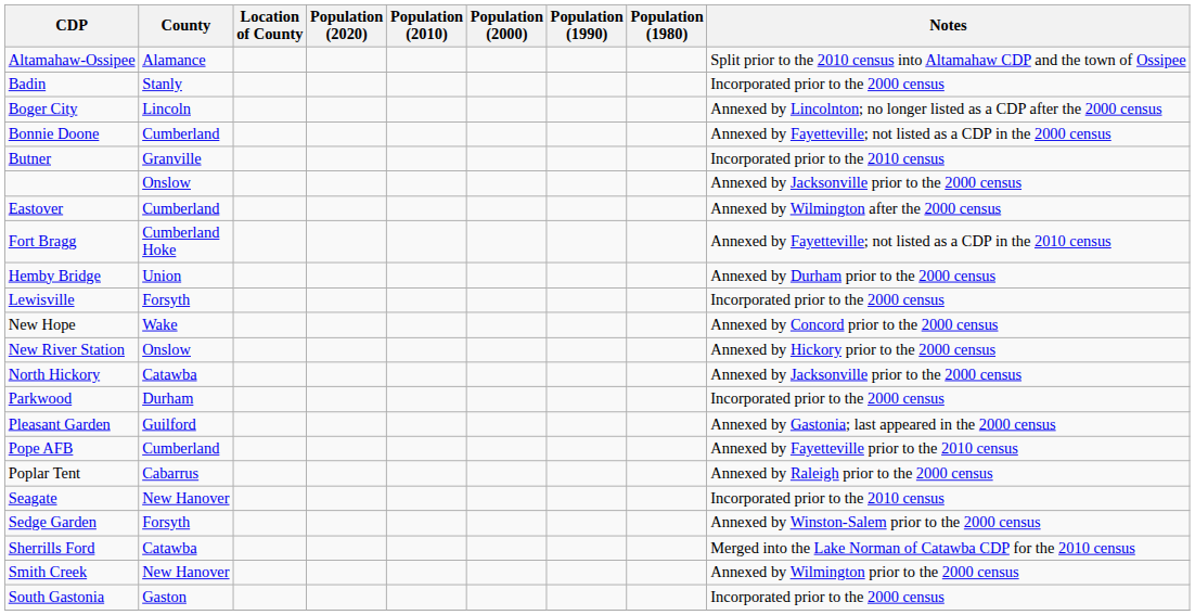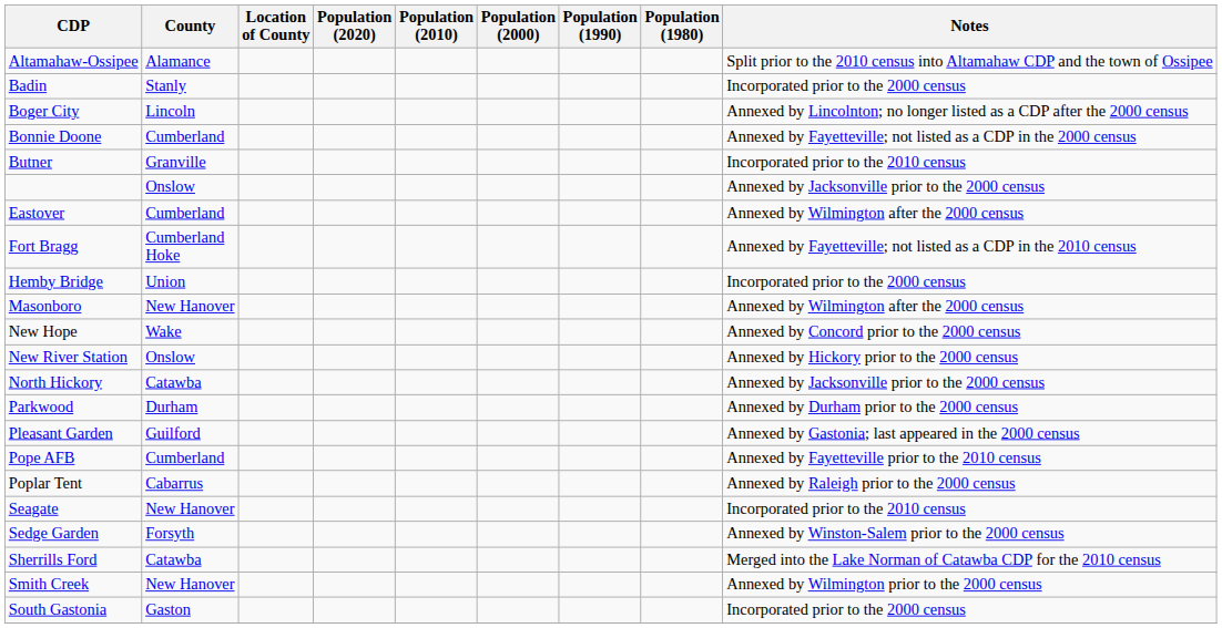Hemby Bridge | Notes: Annexed by Durham prior to the 2000 census -> Incorporated prior to the 2000 census
- row: Lewisville | Forsyth | Incorporated prior to the 2000 census
+ row: Masonboro | New Hanover | Annexed by Wilmington after the 2000 census
Parkwood | Notes: Incorporated prior to the 2000 census -> Annexed by Durham prior to the 2000 census
